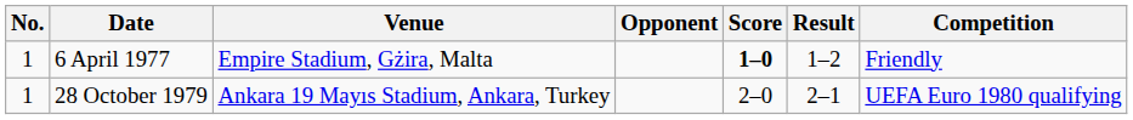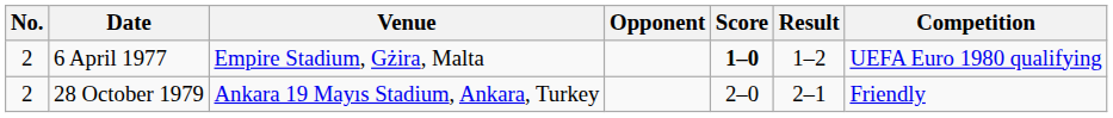6 April 1977 | No.: 1 -> 2
6 April 1977 | Competition: Friendly -> UEFA Euro 1980 qualifying
28 October 1979 | No.: 1 -> 2
28 October 1979 | Competition: UEFA Euro 1980 qualifying -> Friendly
